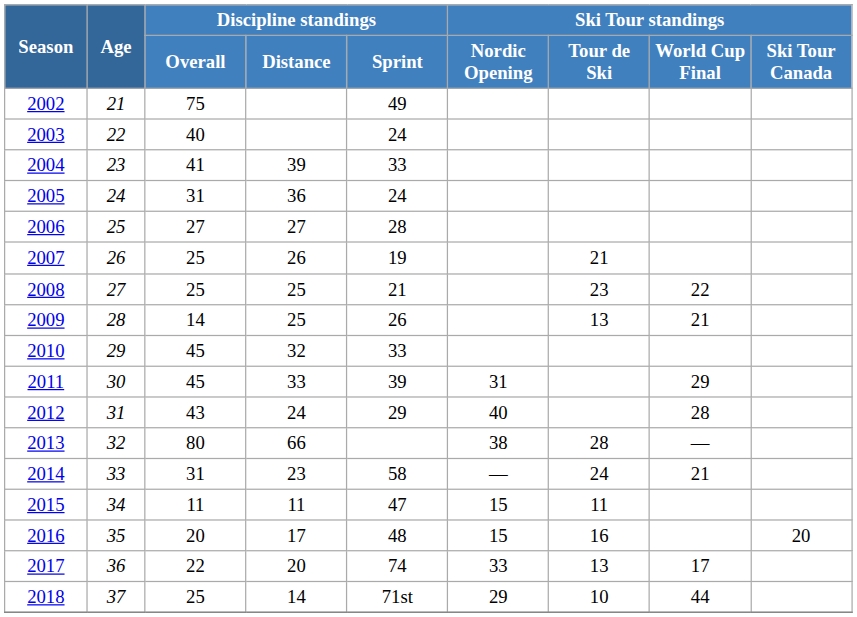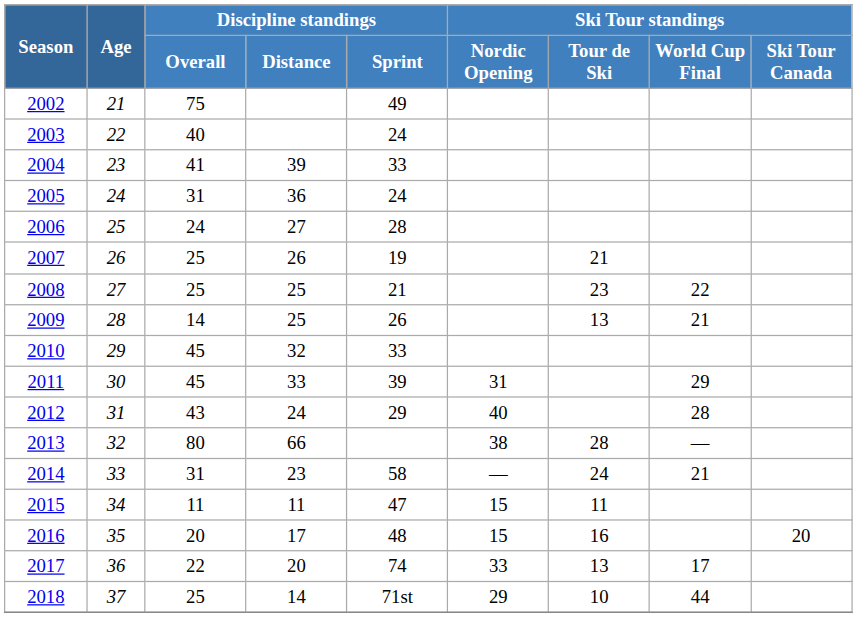2006 | Discipline standings / Overall: 27 -> 24
